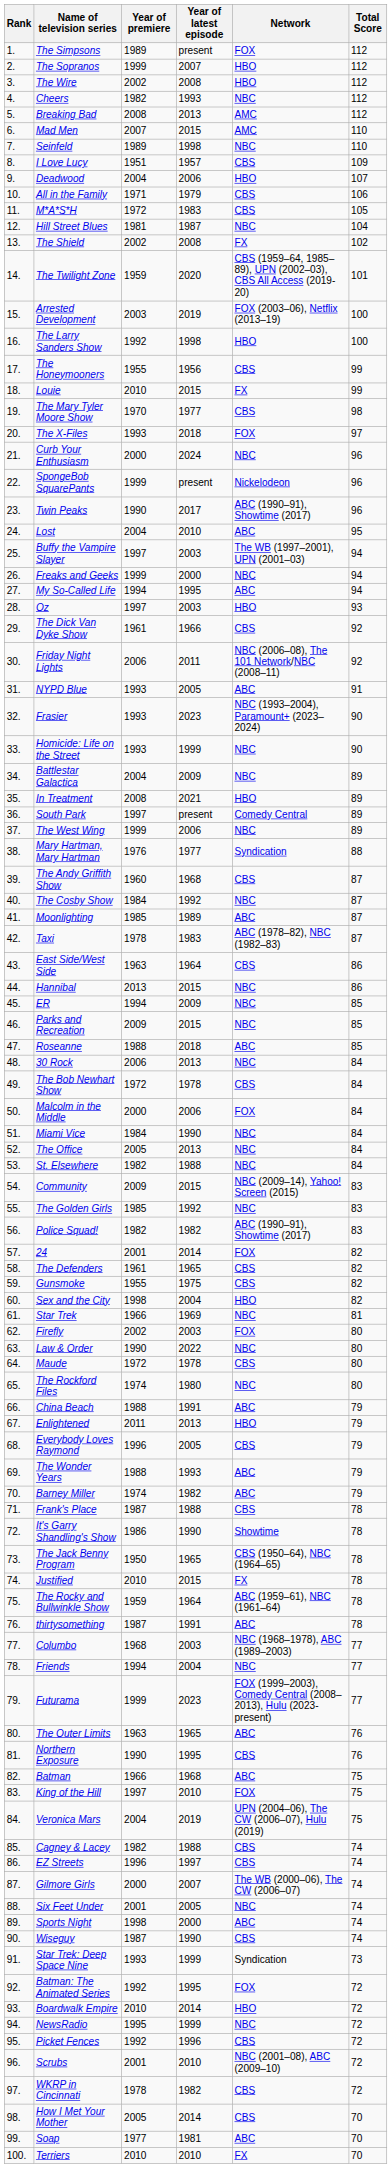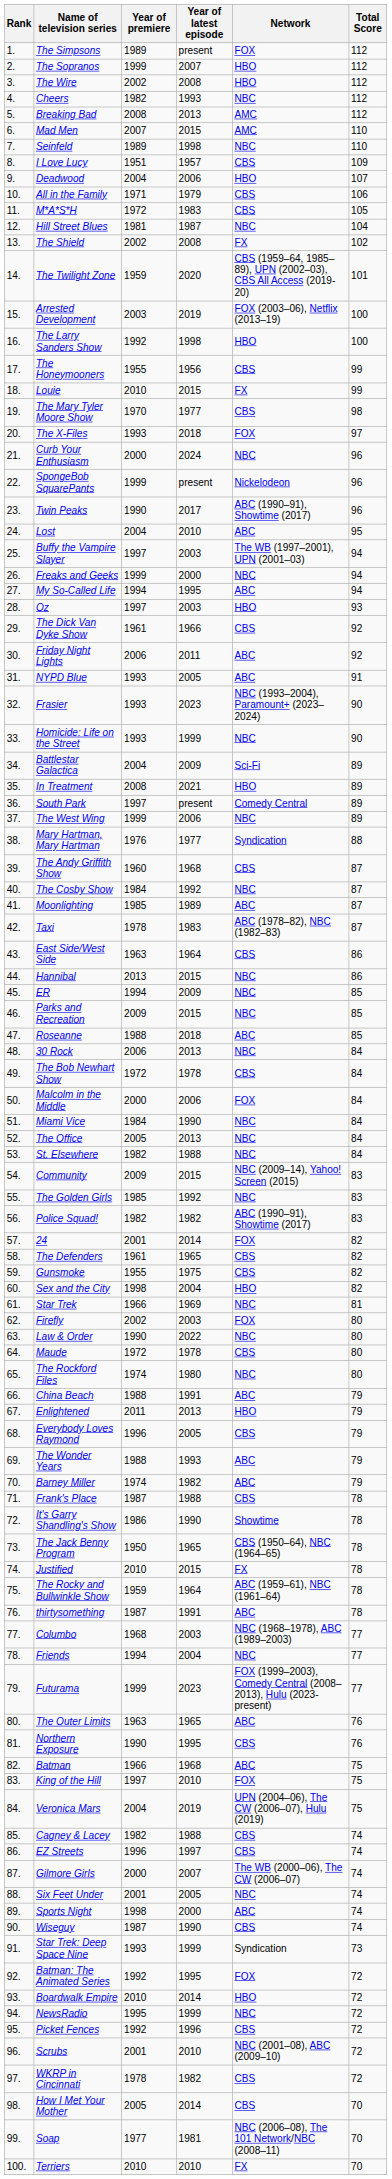Friday Night Lights | Network: NBC (2006–08), The 101 Network/NBC (2008–11) -> ABC
Battlestar Galactica | Network: NBC -> Sci-Fi
Soap | Network: ABC -> NBC (2006–08), The 101 Network/NBC (2008–11)
